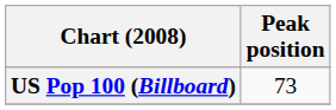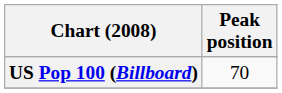US Pop 100 (Billboard) | Peak position: 73 -> 70
